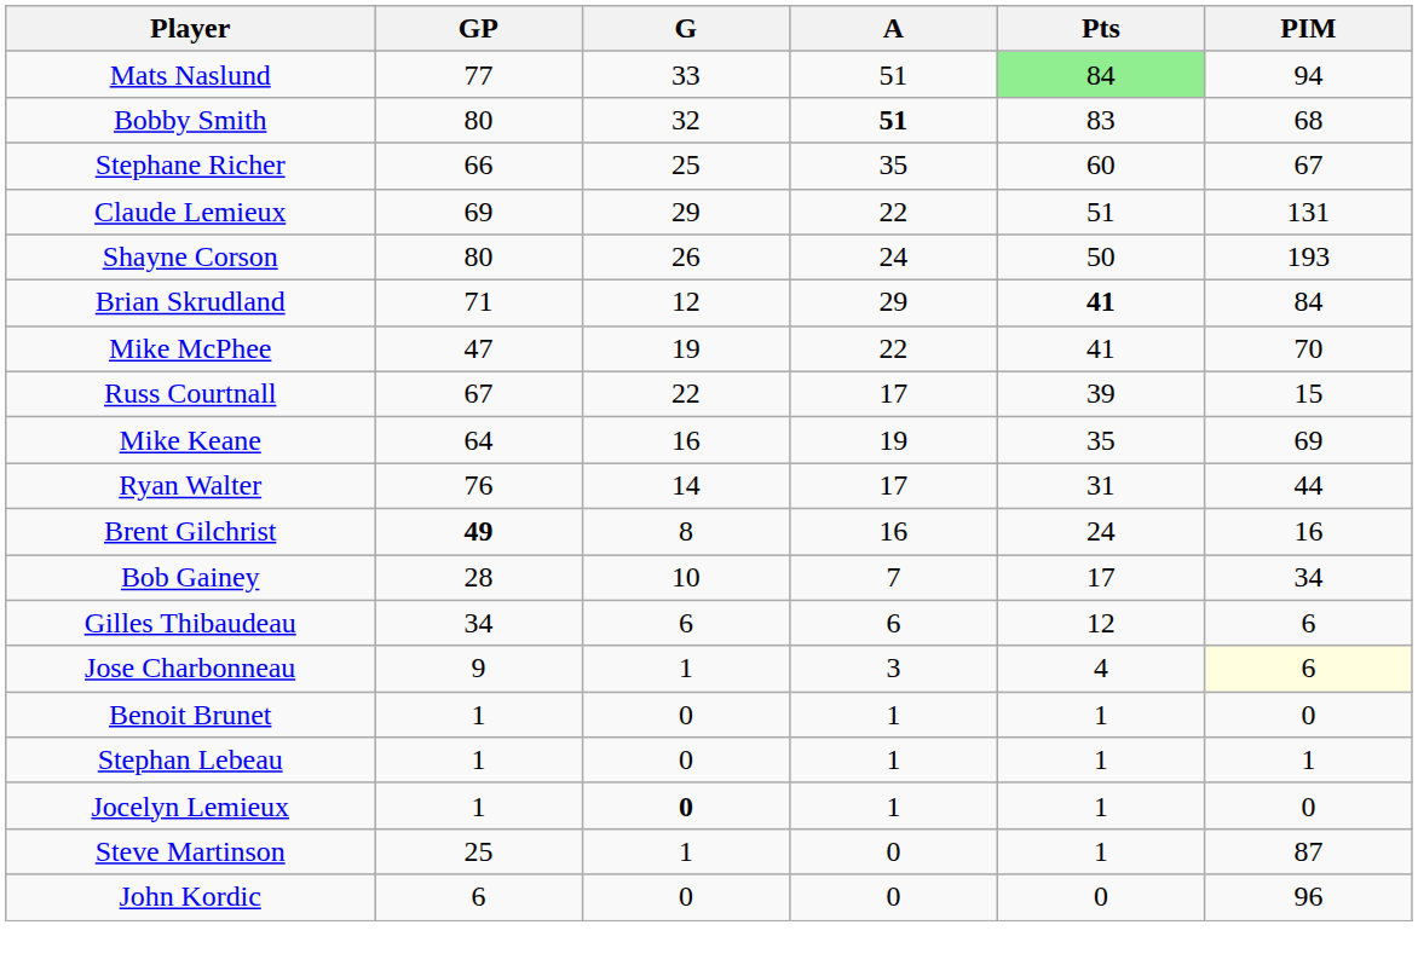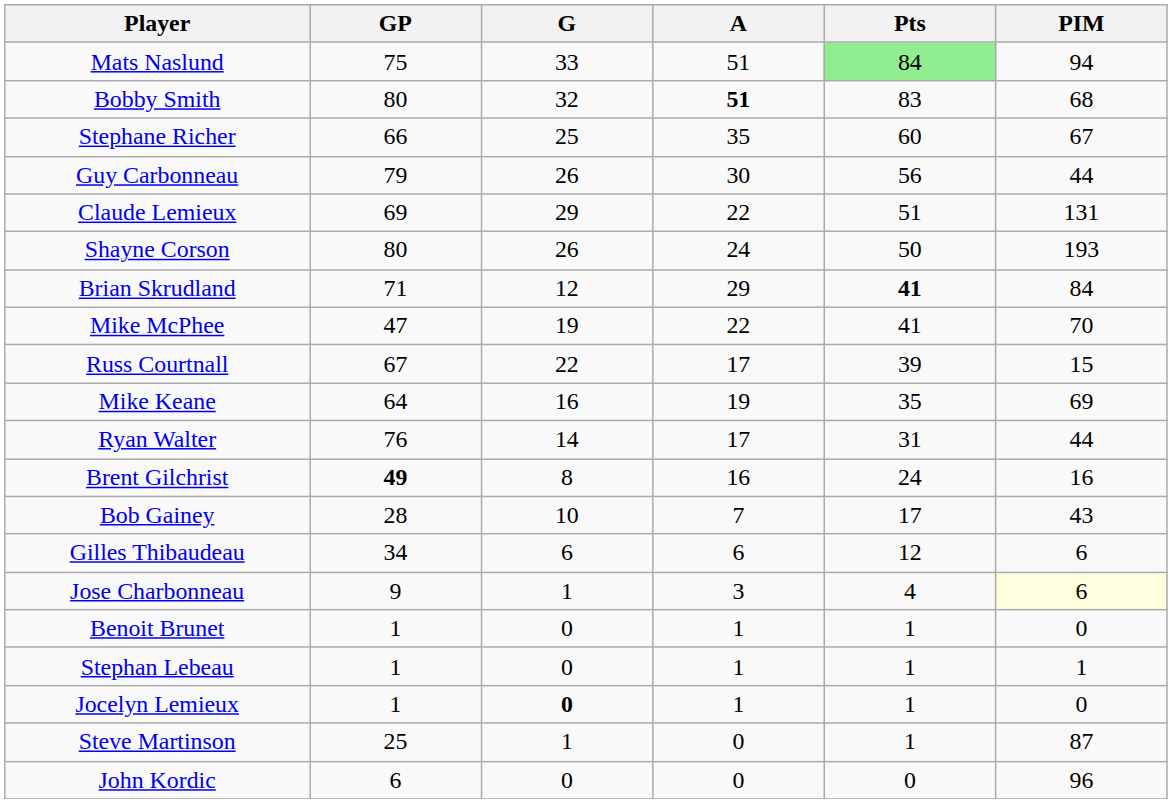Mats Naslund | GP: 77 -> 75
+ row: Guy Carbonneau | 79 | 26 | 30 | 56 | 44
Bob Gainey | PIM: 34 -> 43
